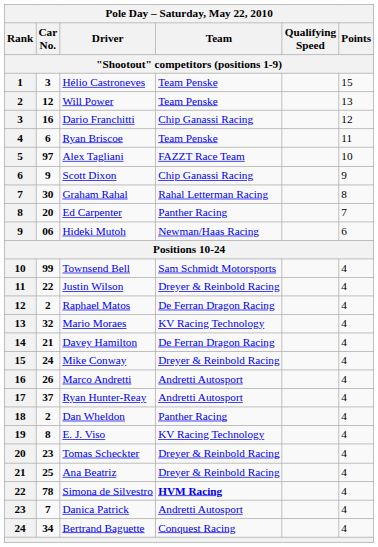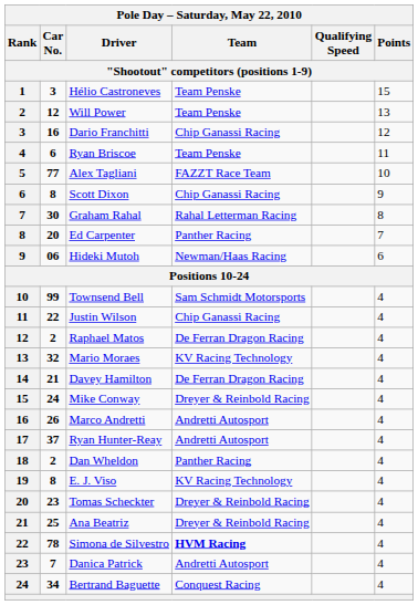Alex Tagliani | Car No.: 97 -> 77
Scott Dixon | Car No.: 9 -> 8
Justin Wilson | Team: Dreyer & Reinbold Racing -> Chip Ganassi Racing
